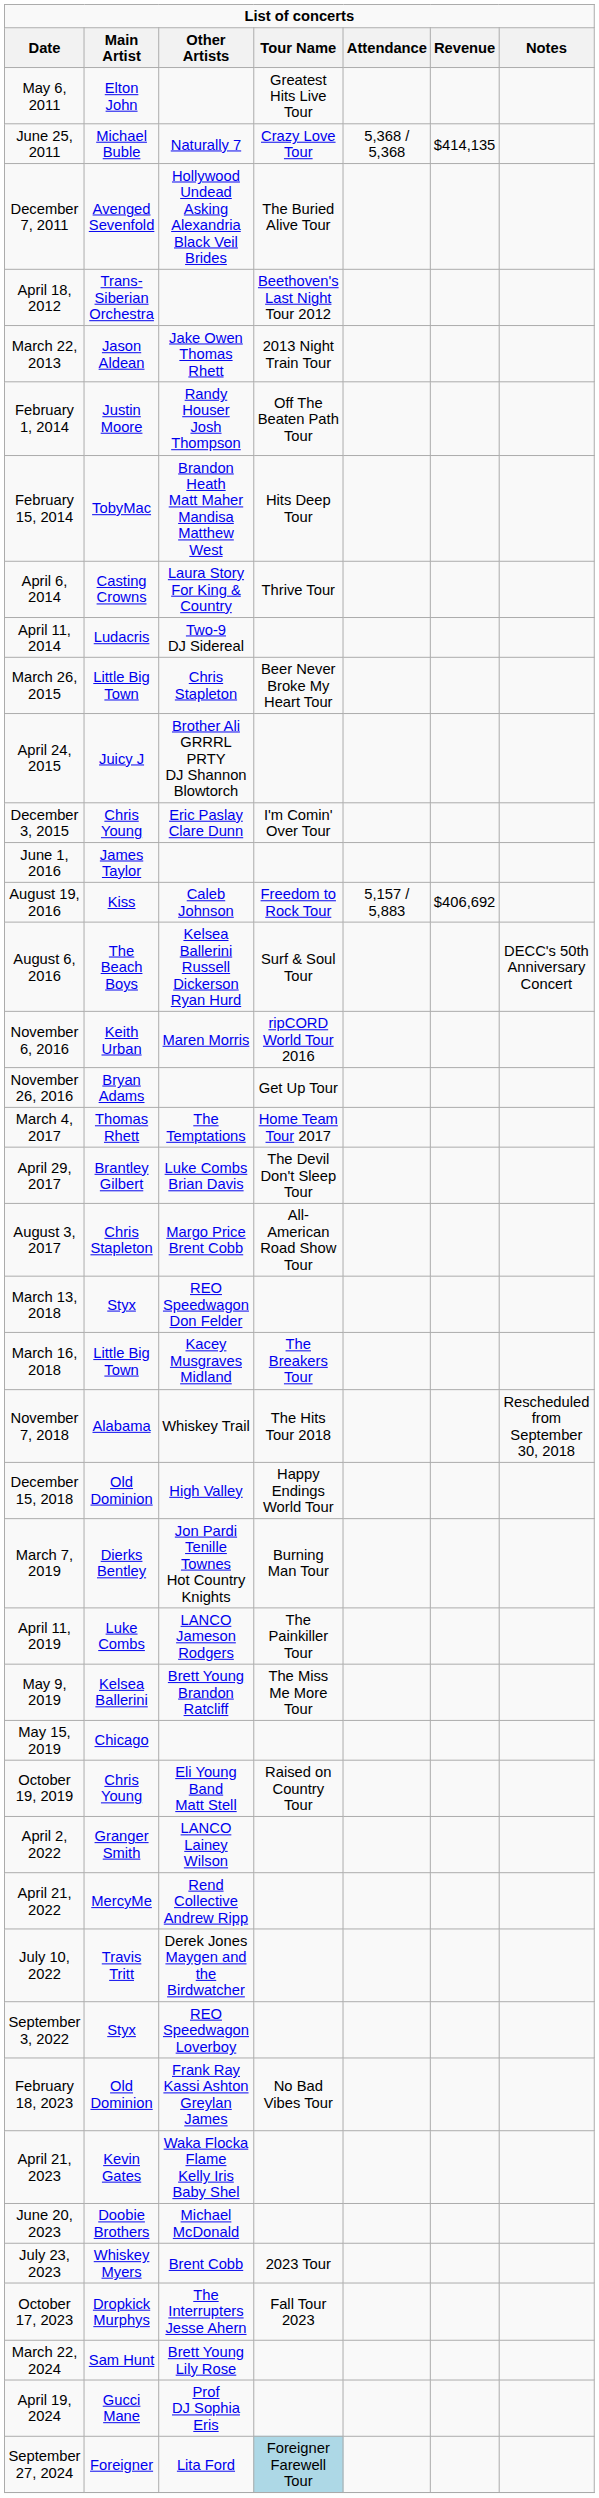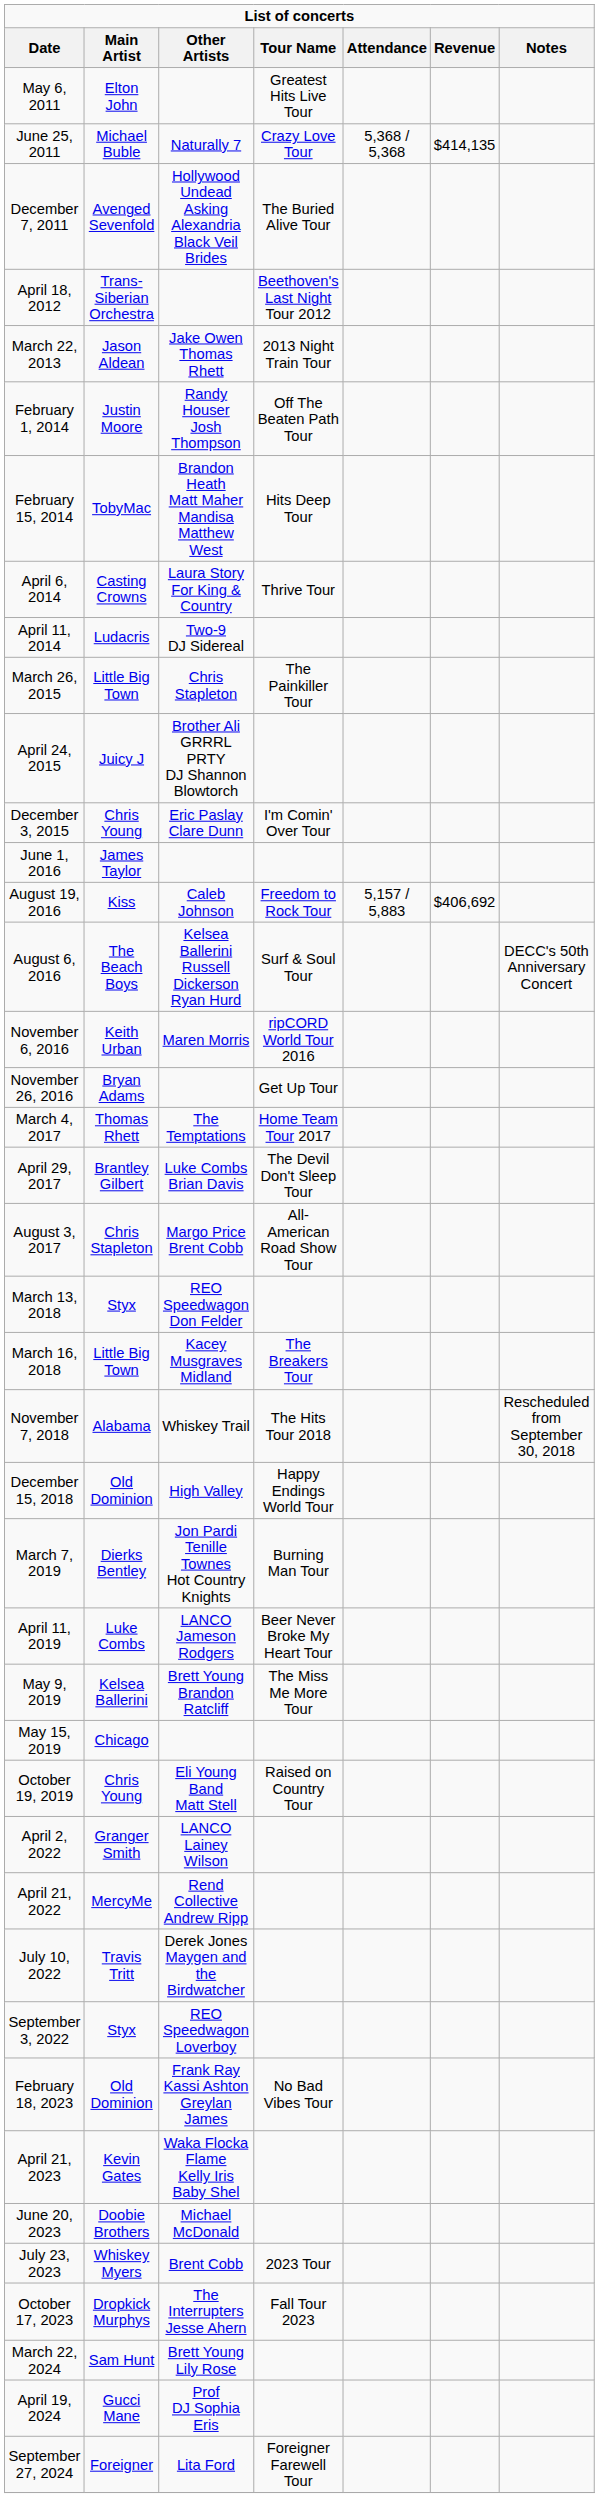March 26, 2015 | Tour Name: Beer Never Broke My Heart Tour -> The Painkiller Tour
April 11, 2019 | Tour Name: The Painkiller Tour -> Beer Never Broke My Heart Tour
September 27, 2024 | Tour Name: lightblue background -> no background
